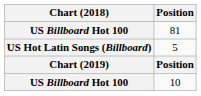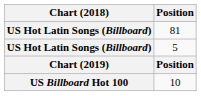81 | Chart (2018): US Billboard Hot 100 -> US Hot Latin Songs (Billboard)
